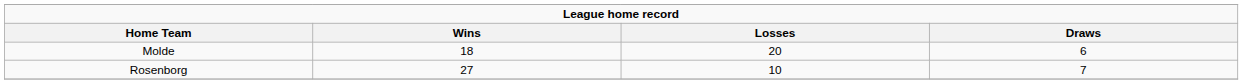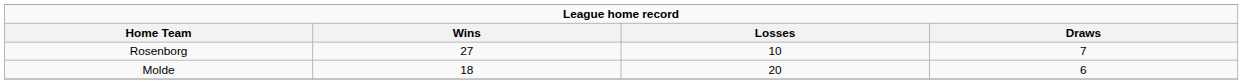rows swapped: Molde <-> Rosenborg
